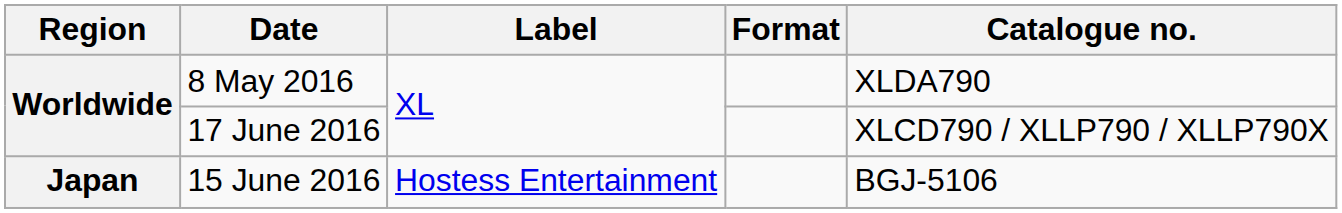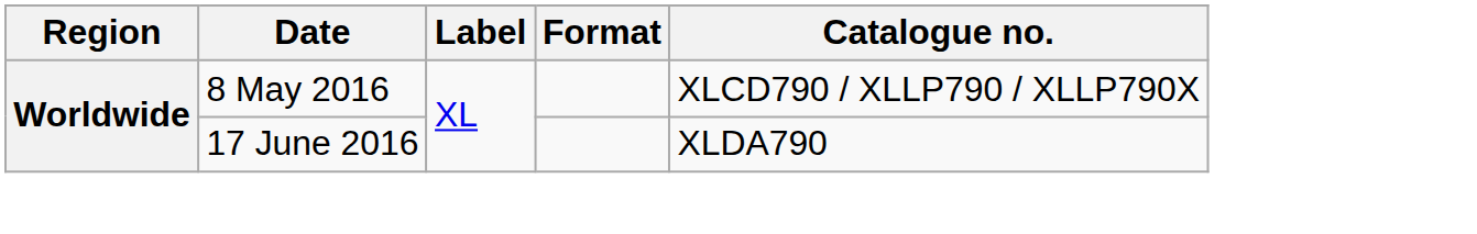8 May 2016 | Catalogue no.: XLDA790 -> XLCD790 / XLLP790 / XLLP790X
17 June 2016 | Catalogue no.: XLCD790 / XLLP790 / XLLP790X -> XLDA790
- row: Japan | 15 June 2016 | Hostess Entertainment | BGJ-5106
